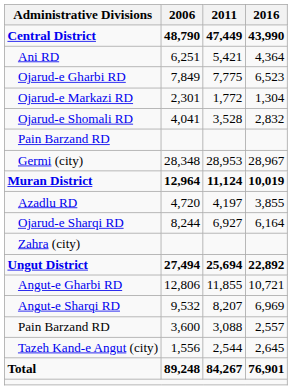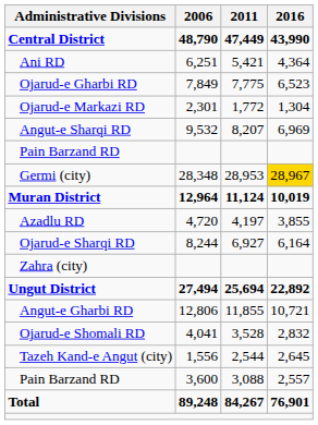rows swapped: Ojarud-e Shomali RD <-> Angut-e Sharqi RD
Germi (city) | 2016: no background -> gold background
rows swapped: Pain Barzand RD / 3,600 <-> Tazeh Kand-e Angut (city)
